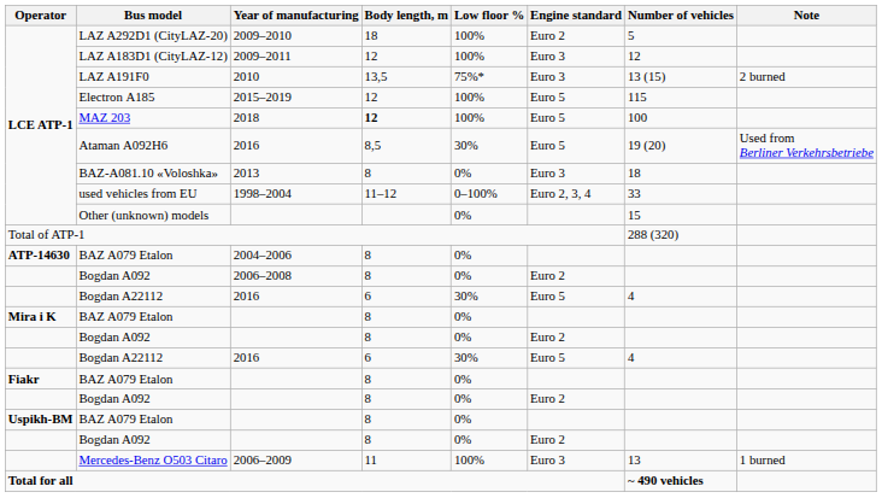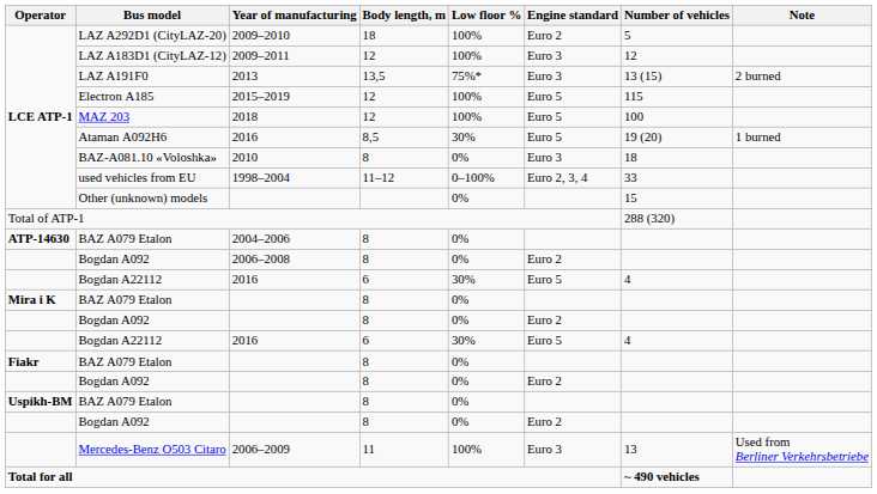LAZ A191F0 | Year of manufacturing: 2010 -> 2013
MAZ 203 | Body length, m: bold -> normal
Ataman А092H6 | Note: Used from Berliner Verkehrsbetriebe -> 1 burned
BAZ-А081.10 «Voloshka» | Year of manufacturing: 2013 -> 2010
Mercedes-Benz O503 Citaro | Note: 1 burned -> Used from Berliner Verkehrsbetriebe
